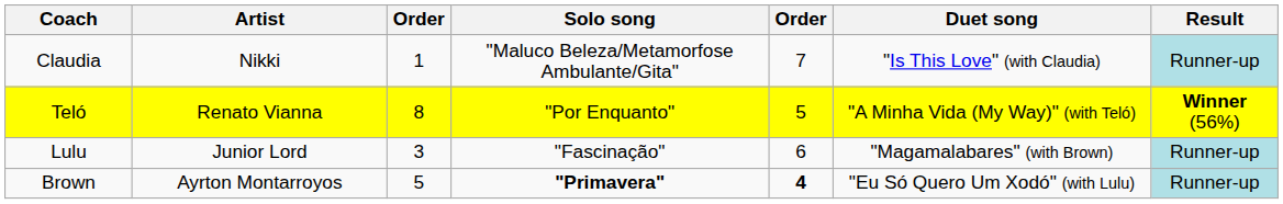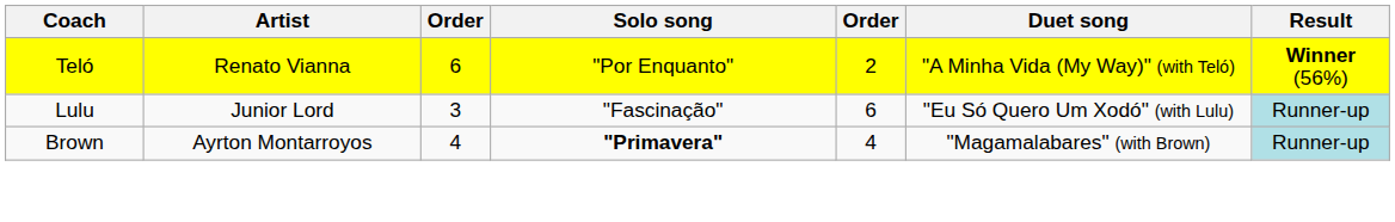- row: Claudia | Nikki | 1 | "Maluco Beleza/Metamorfose Ambulante/Gita" | 7 | "Is This Love" (with Claudia) | Runner-up
Teló | column 3: 8 -> 6
Teló | column 5: 5 -> 2
Lulu | Duet song: "Magamalabares" (with Brown) -> "Eu Só Quero Um Xodó" (with Lulu)
Brown | column 3: 5 -> 4
Brown | column 5: bold -> normal
Brown | Duet song: "Eu Só Quero Um Xodó" (with Lulu) -> "Magamalabares" (with Brown)
